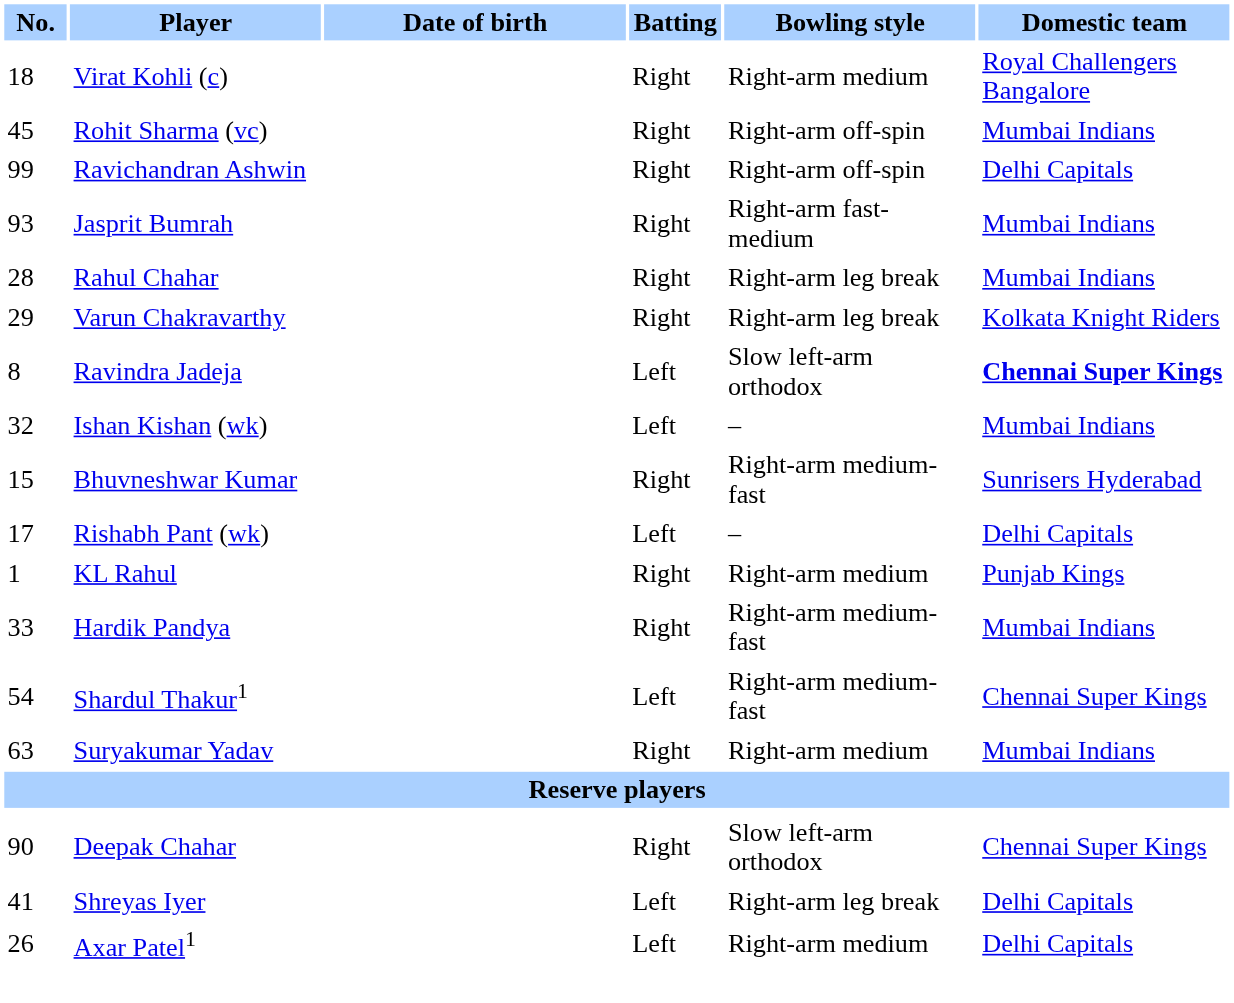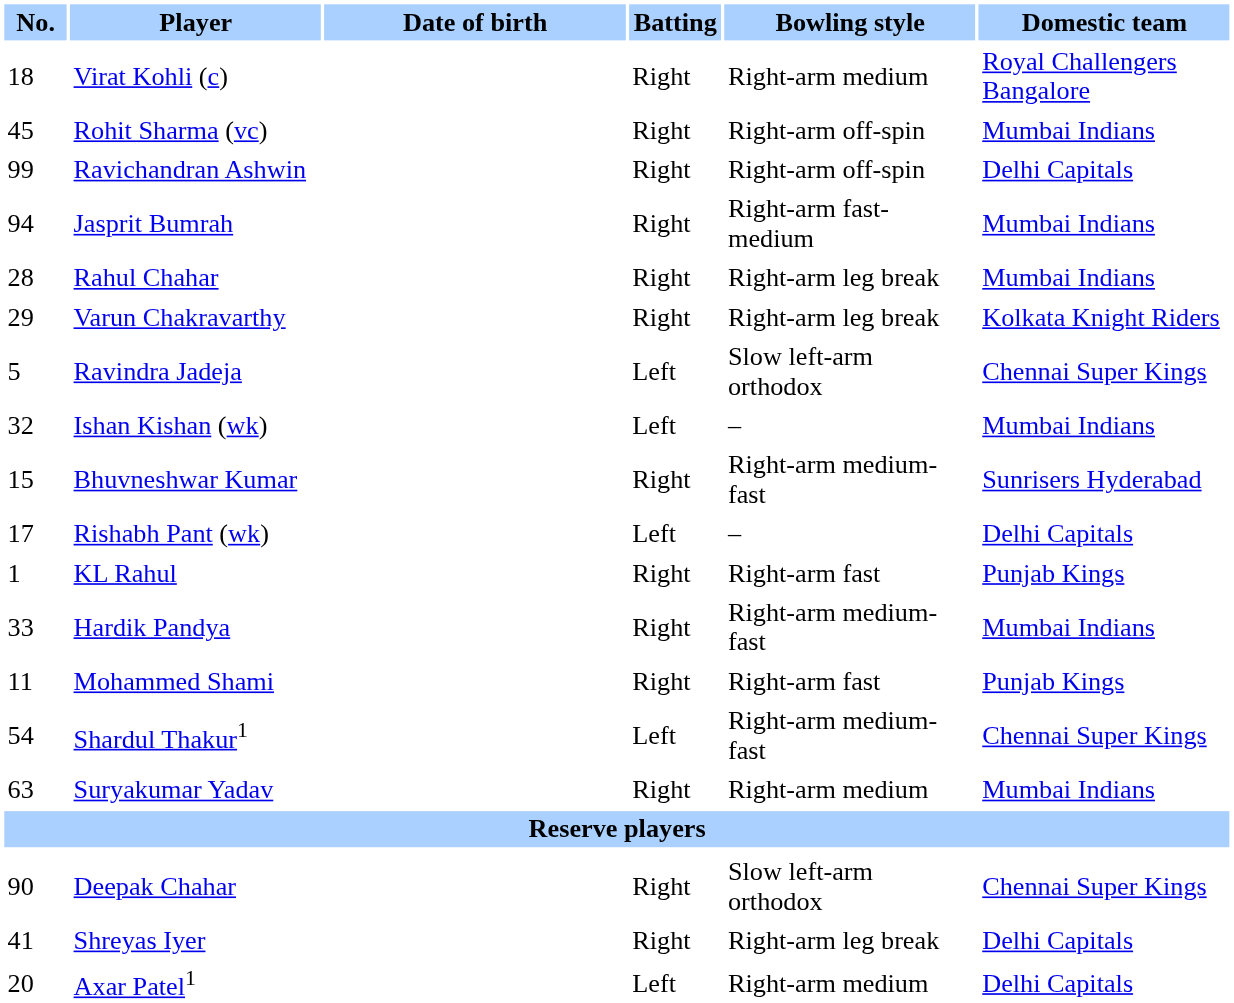Jasprit Bumrah | No.: 93 -> 94
Ravindra Jadeja | No.: 8 -> 5
Ravindra Jadeja | Domestic team: bold -> normal
KL Rahul | Bowling style: Right-arm medium -> Right-arm fast
+ row: 11 | Mohammed Shami | Right | Right-arm fast | Punjab Kings
Shreyas Iyer | Batting: Left -> Right
Axar Patel1 | No.: 26 -> 20
